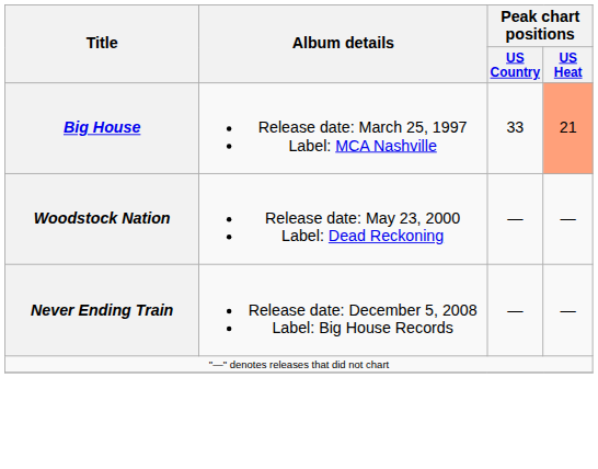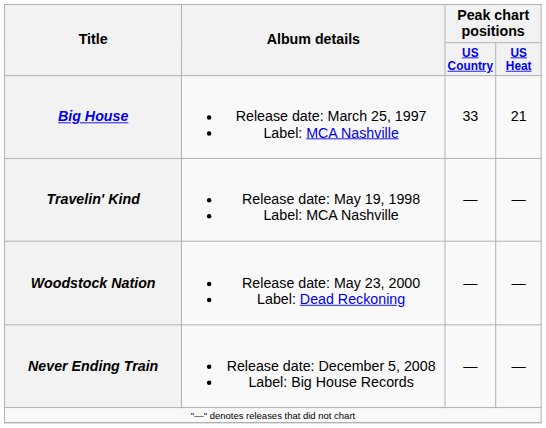Big House | Peak chart positions / US Heat: lightsalmon background -> no background
+ row: Travelin' Kind | Release date: May 19, 1998 Label: MCA Nashville | — | —
